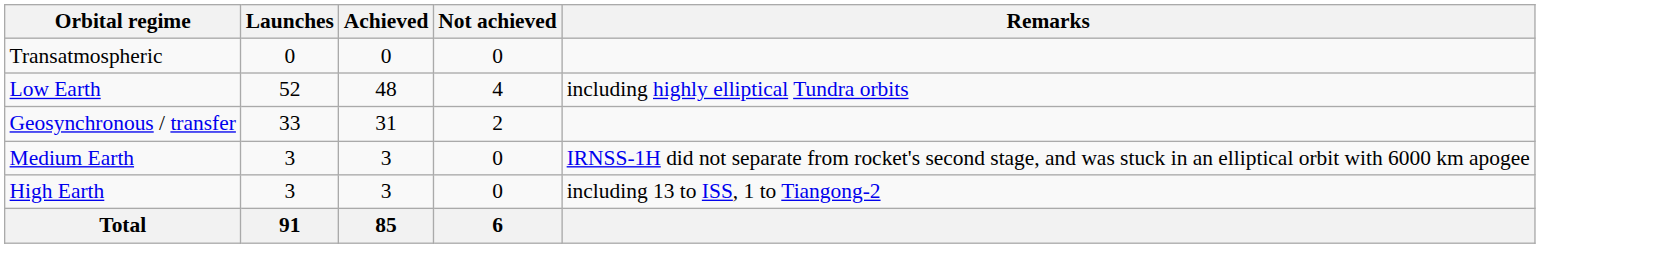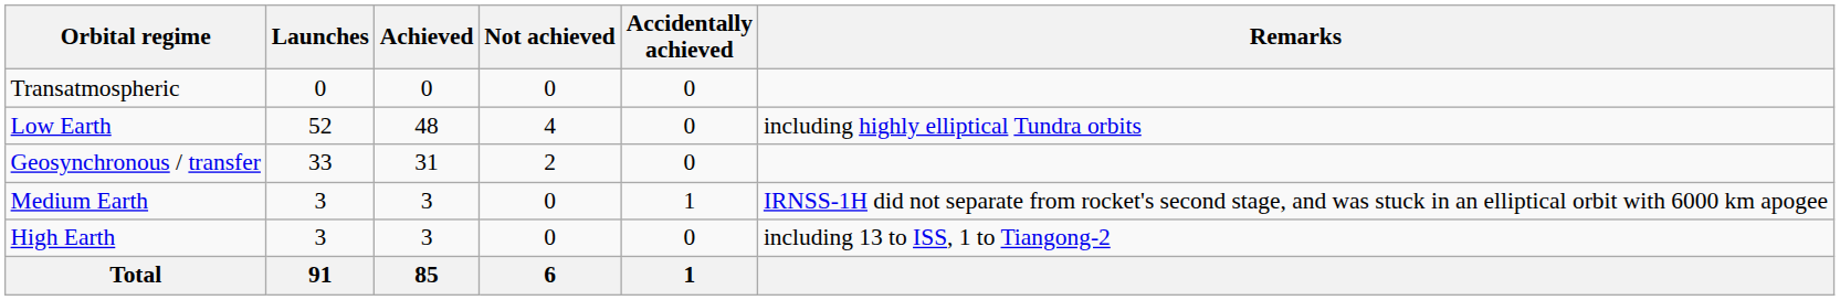+ column: Accidentally achieved | 0 | 0 | 0 | 1 | 0 | 1
